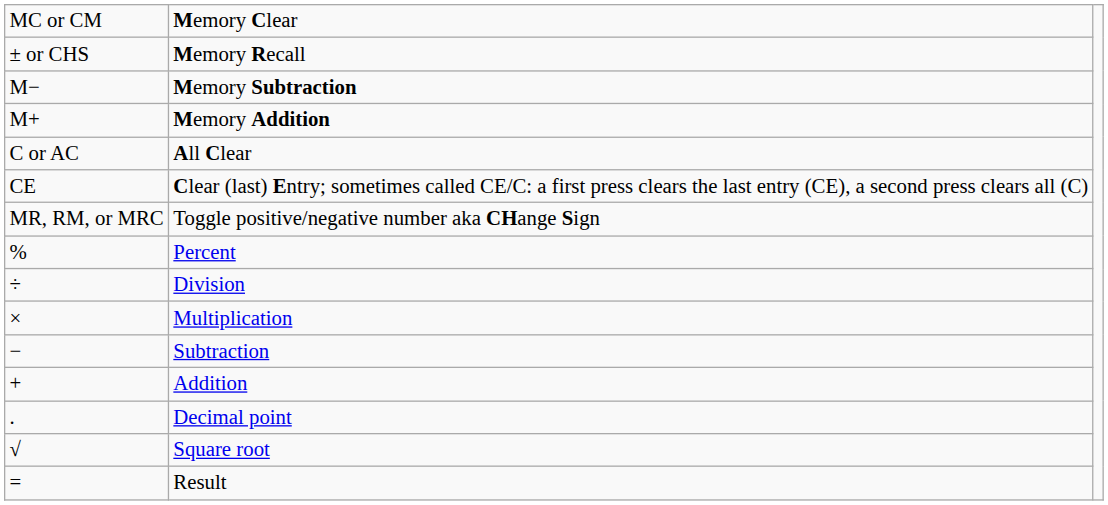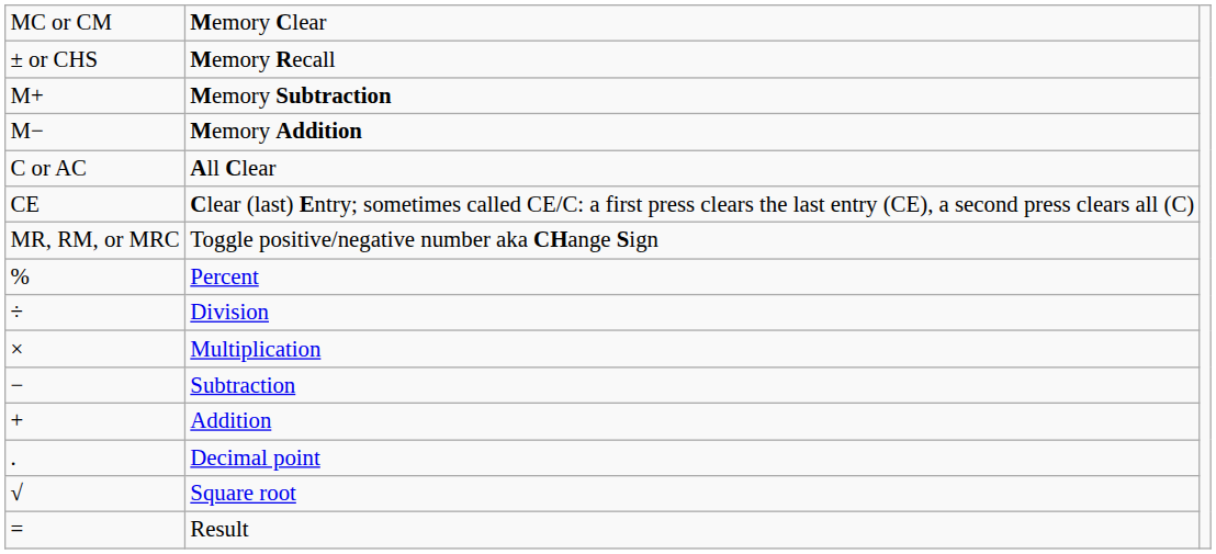Memory Subtraction | column 1: M− -> M+
Memory Addition | column 1: M+ -> M−
